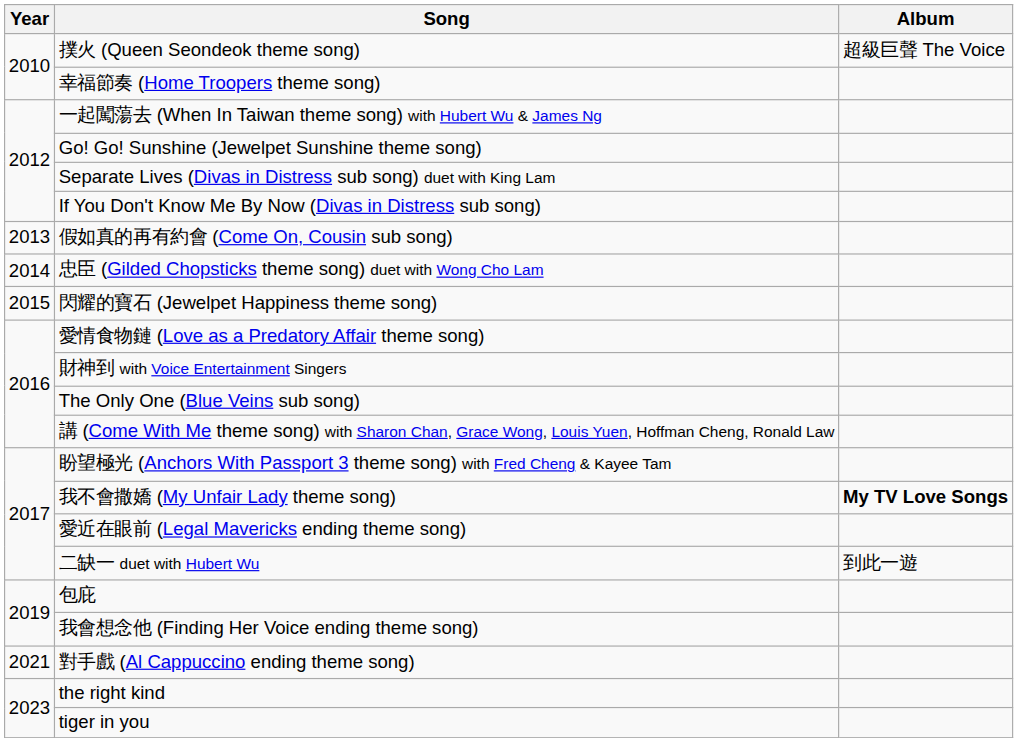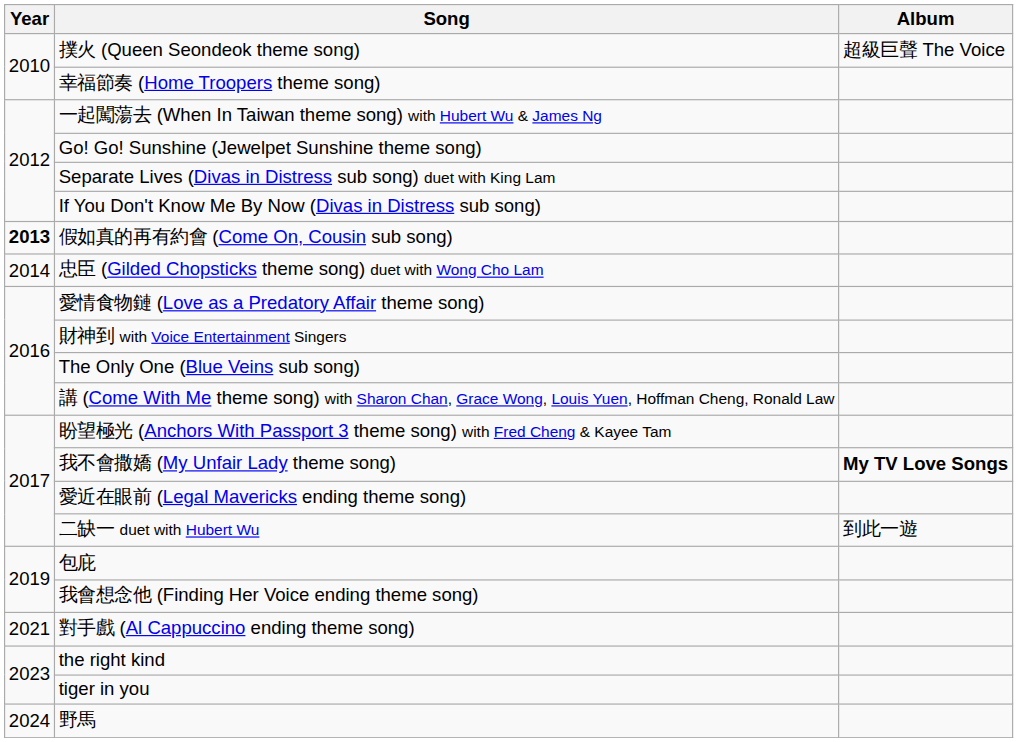假如真的再有約會 (Come On, Cousin sub song) | Year: normal -> bold
- row: 2015 | 閃耀的寶石 (Jewelpet Happiness theme song)
+ row: 2024 | 野馬
